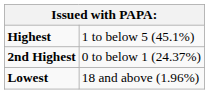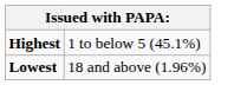- row: 2nd Highest | 0 to below 1 (24.37%)
